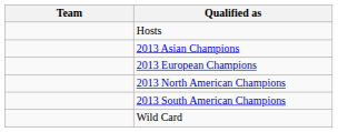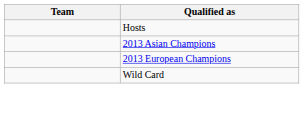- row: 2013 North American Champions
- row: 2013 South American Champions
